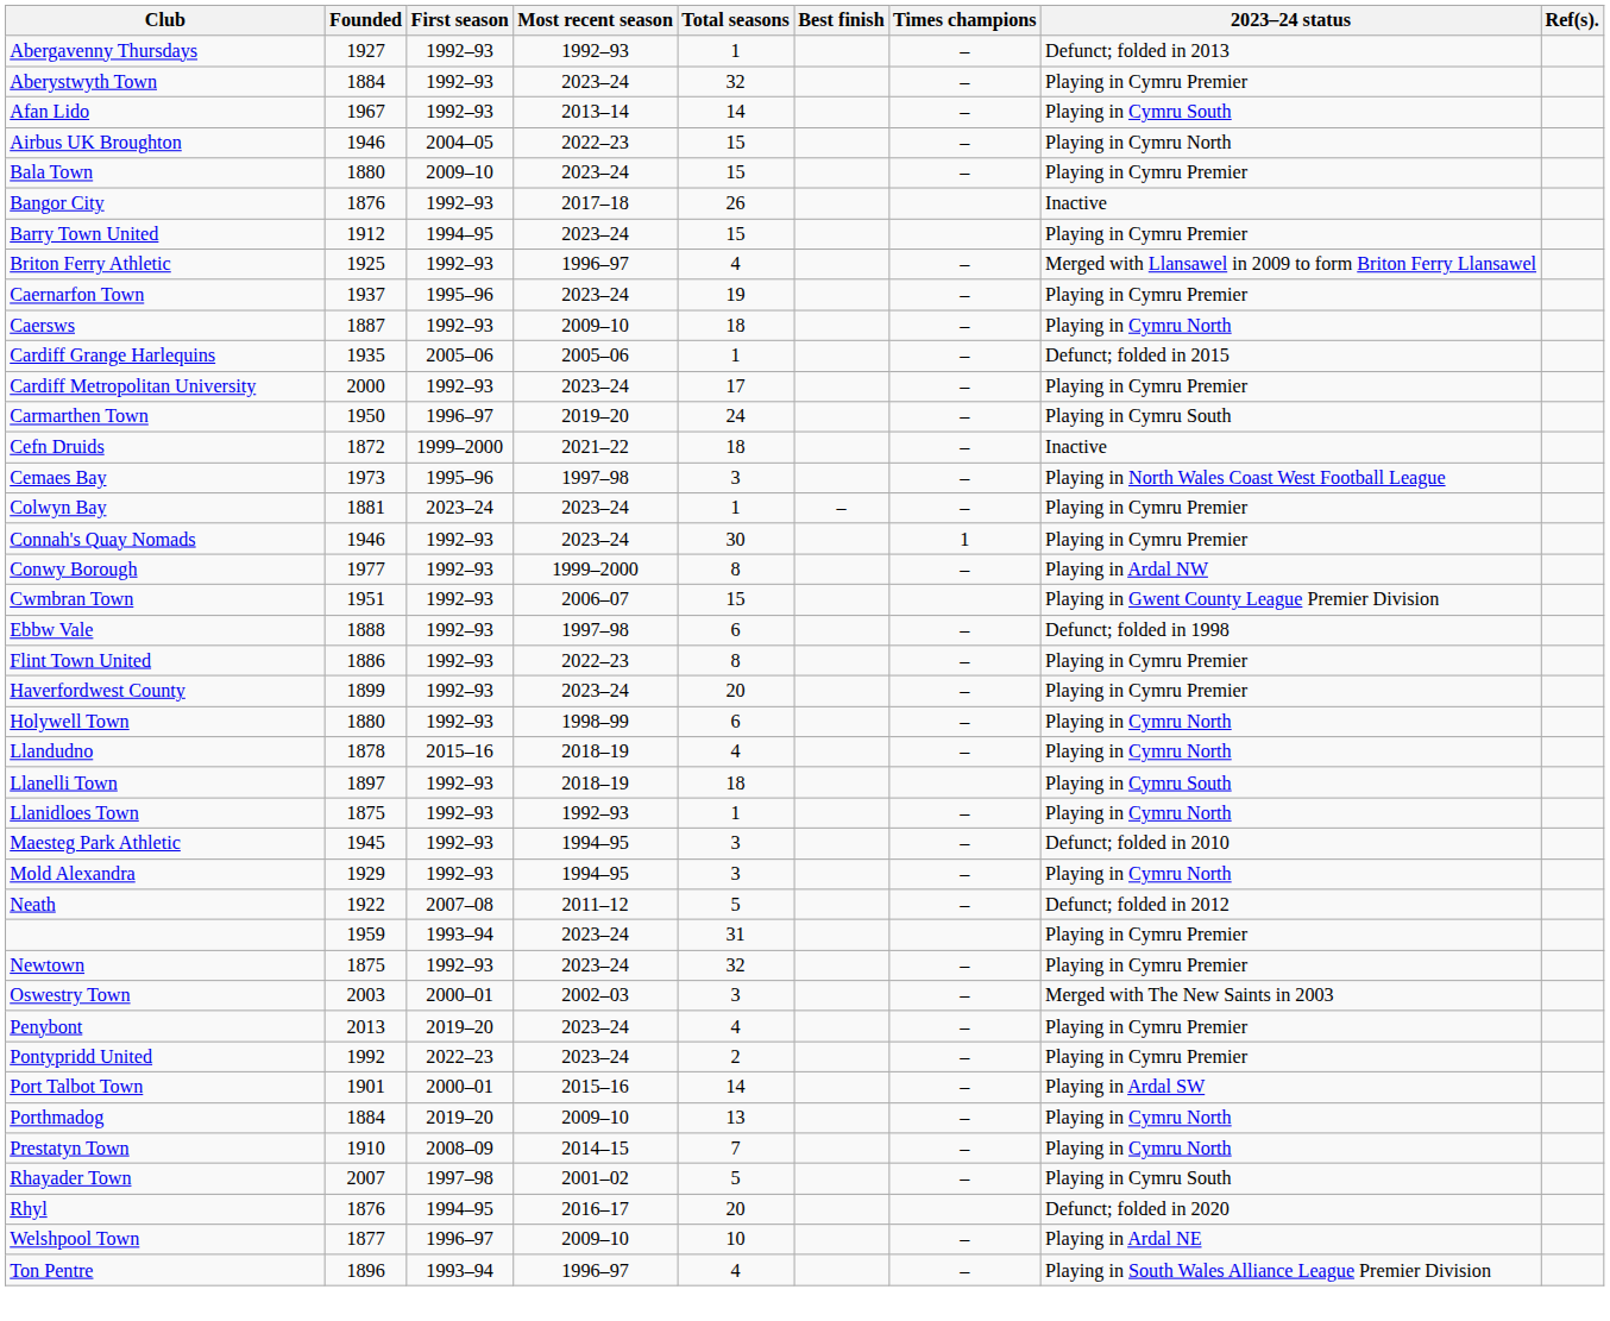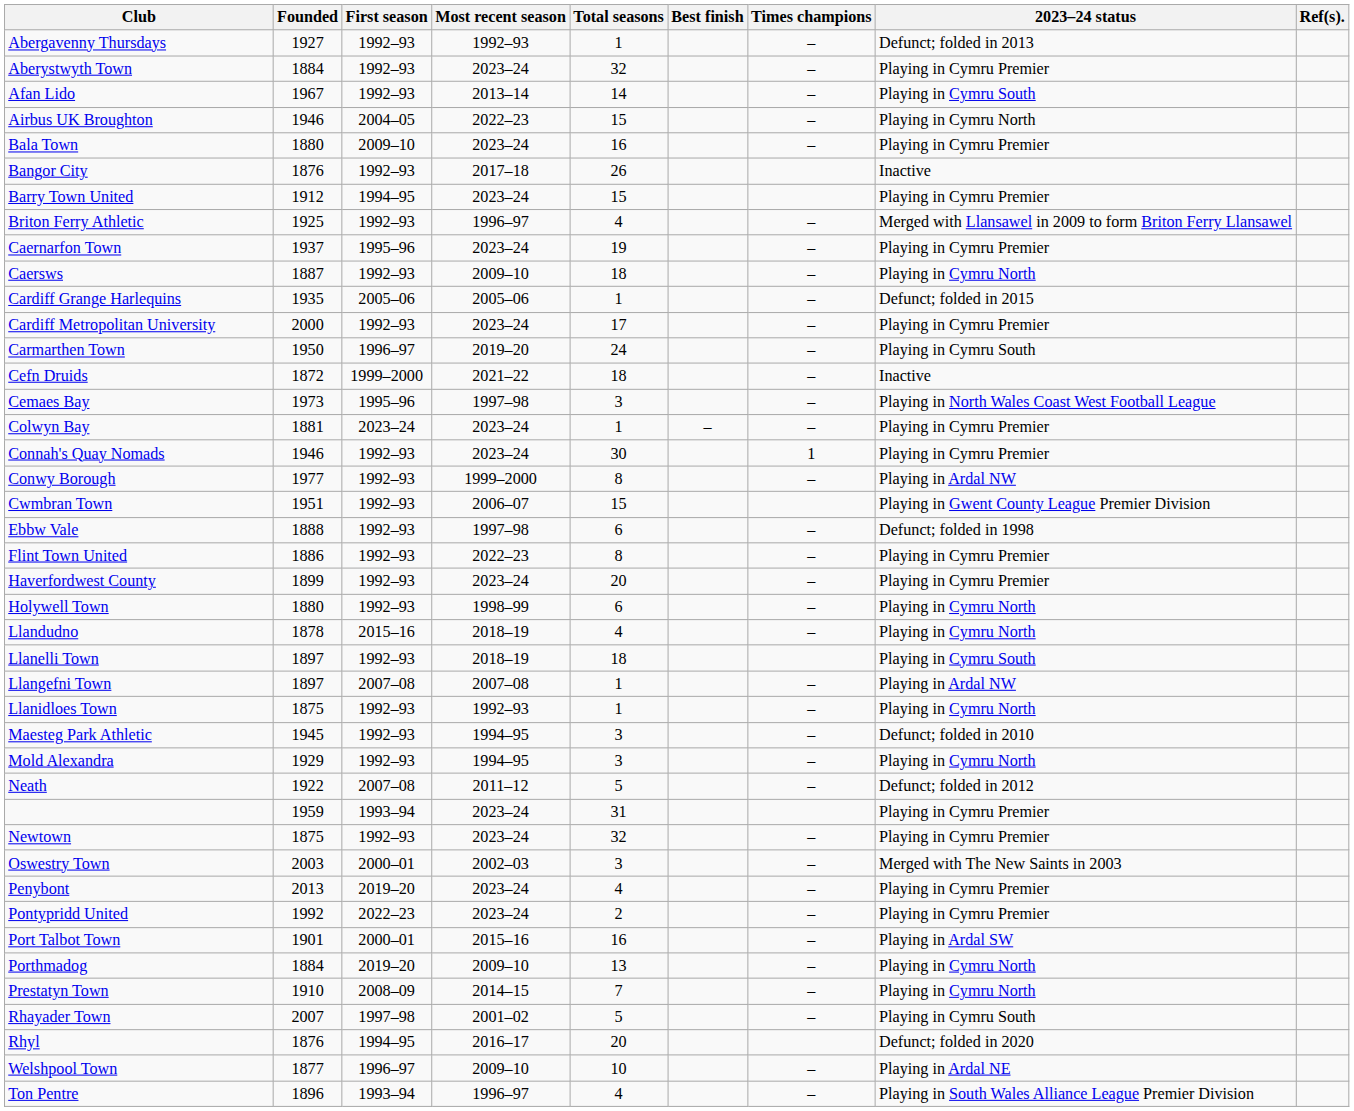Bala Town | Total seasons: 15 -> 16
+ row: Llangefni Town | 1897 | 2007–08 | 2007–08 | 1 | – | Playing in Ardal NW
Port Talbot Town | Total seasons: 14 -> 16
